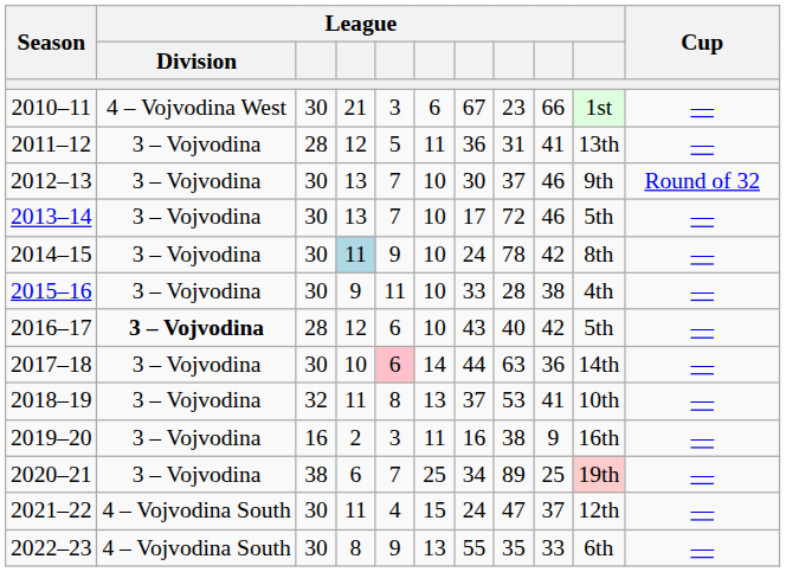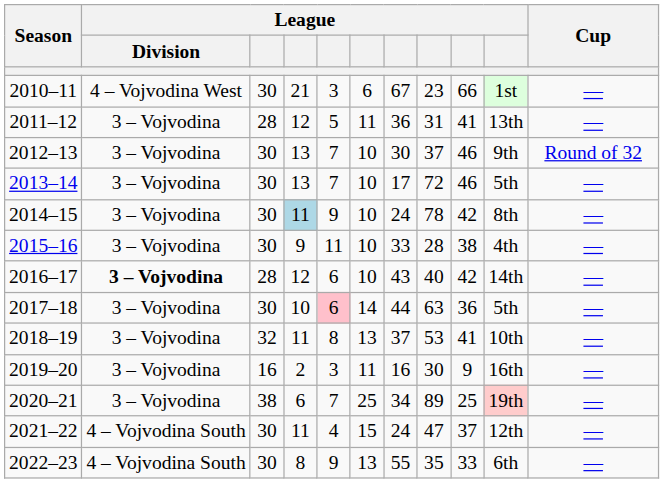2016–17 | column 10: 5th -> 14th
2017–18 | column 10: 14th -> 5th
2019–20 | column 8: 38 -> 30
